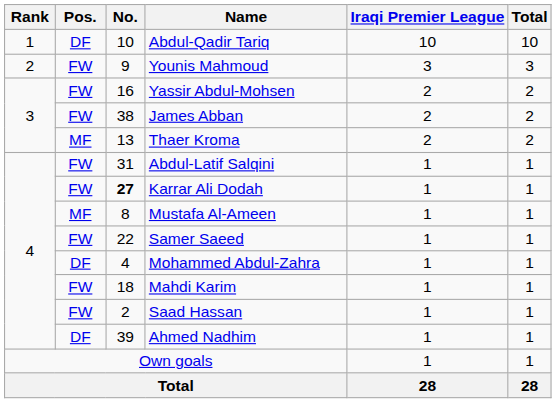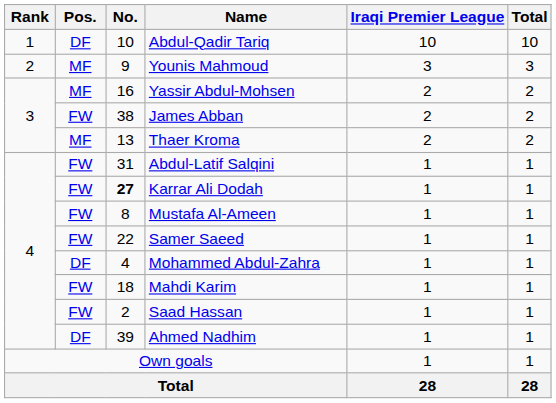Younis Mahmoud | Pos.: FW -> MF
Yassir Abdul-Mohsen | Pos.: FW -> MF
Mustafa Al-Ameen | Pos.: MF -> FW
